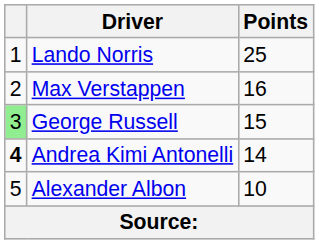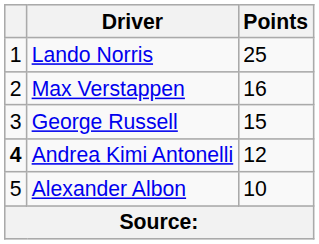George Russell | column 1: lightgreen background -> no background
Andrea Kimi Antonelli | Points: 14 -> 12
